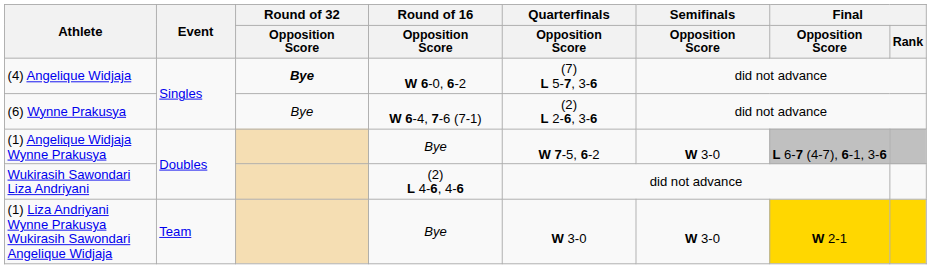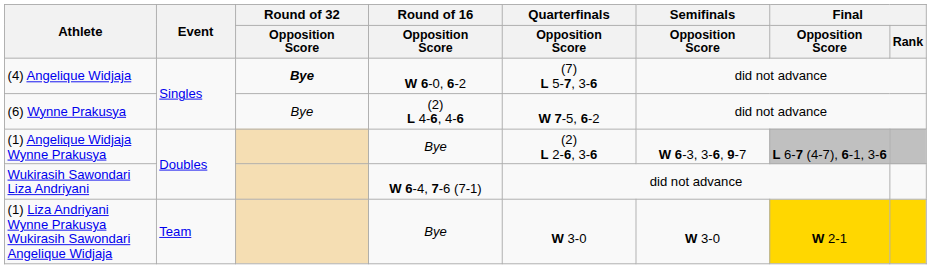(6) Wynne Prakusya | Round of 16 / Opposition Score: W 6-4, 7-6 (7-1) -> (2) L 4-6, 4-6
(6) Wynne Prakusya | Quarterfinals / Opposition Score: (2) L 2-6, 3-6 -> W 7-5, 6-2
(1) Angelique Widjaja Wynne Prakusya | Quarterfinals / Opposition Score: W 7-5, 6-2 -> (2) L 2-6, 3-6
(1) Angelique Widjaja Wynne Prakusya | Semifinals / Opposition Score: W 3-0 -> W 6-3, 3-6, 9-7
Wukirasih Sawondari Liza Andriyani | Round of 16 / Opposition Score: (2) L 4-6, 4-6 -> W 6-4, 7-6 (7-1)
